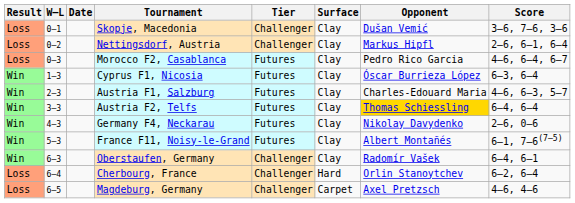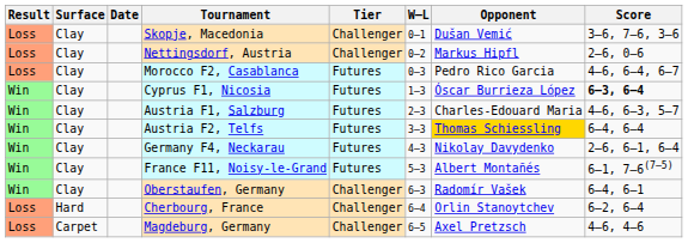columns swapped: W–L <-> Surface
Nettingsdorf, Austria | Score: 2–6, 6–1, 6–4 -> 2–6, 0–6
Cyprus F1, Nicosia | Score: normal -> bold
Germany F4, Neckarau | Score: 2–6, 0–6 -> 2–6, 6–1, 6–4
